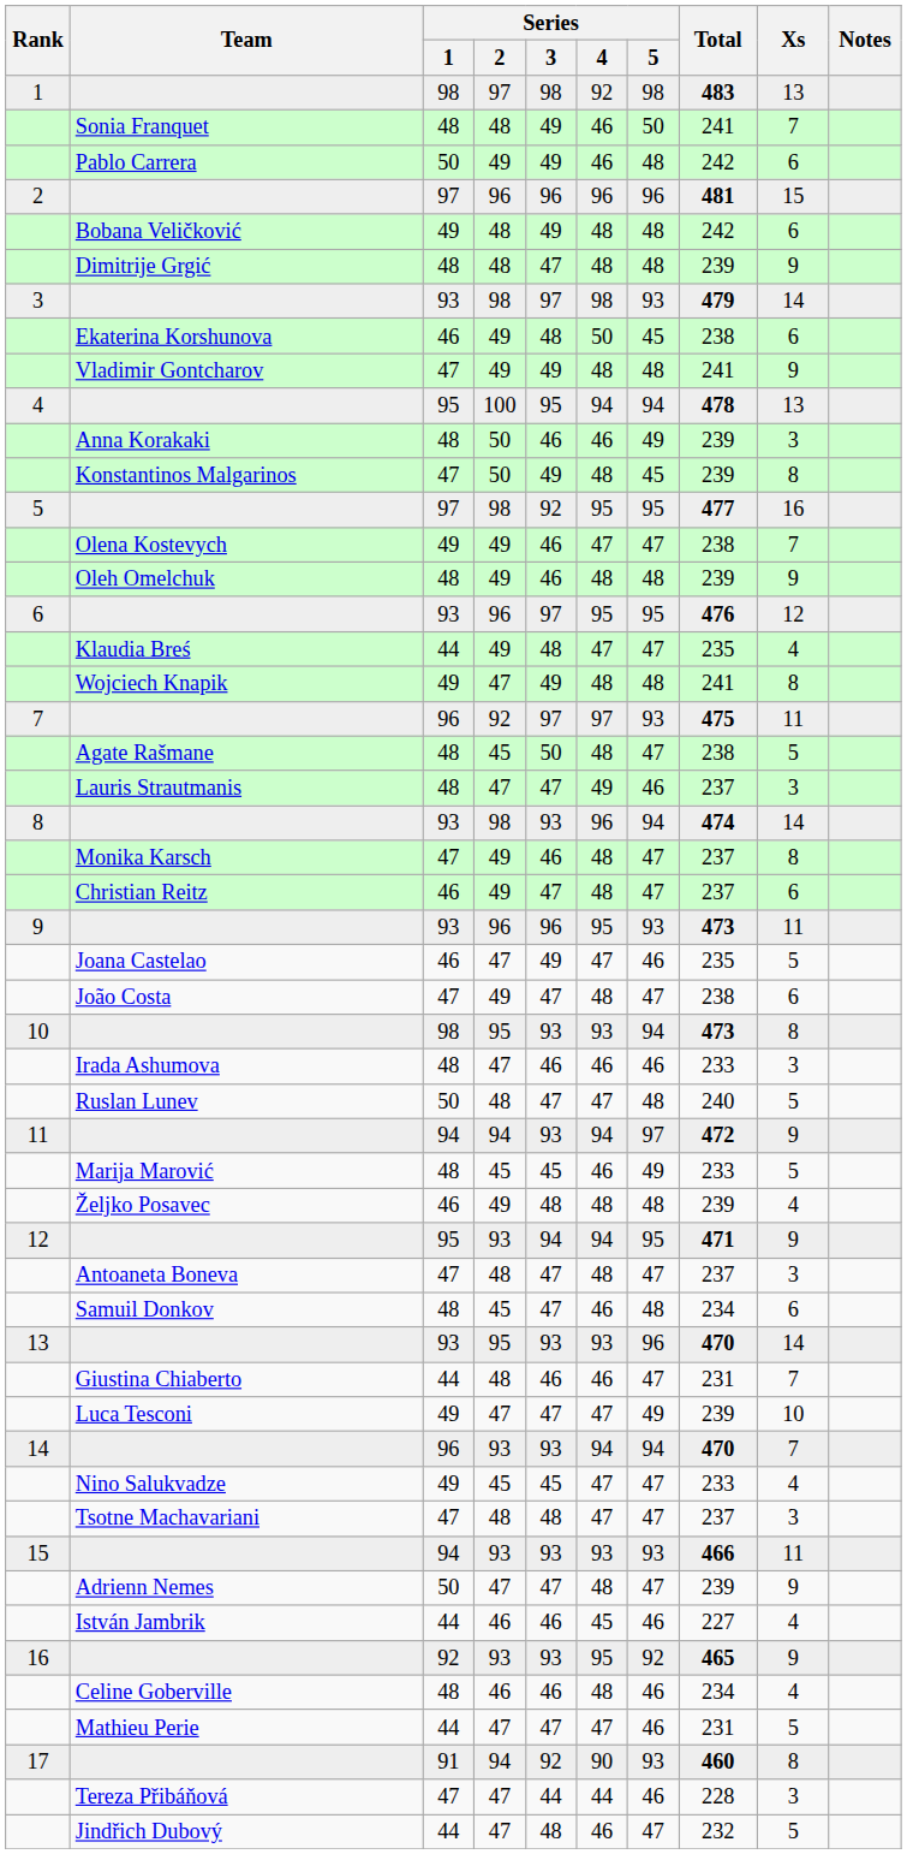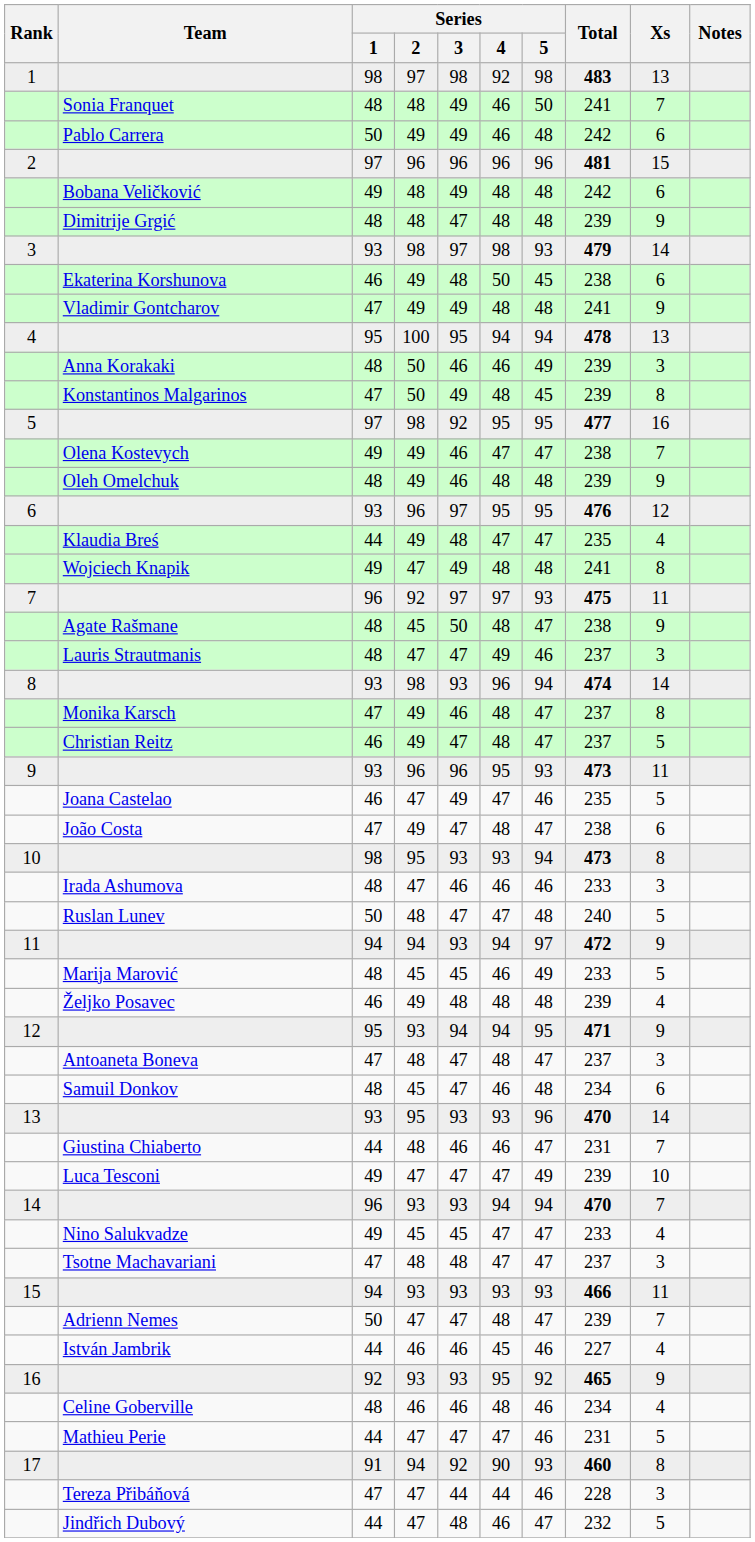Agate Rašmane | Xs: 5 -> 9
Christian Reitz | Xs: 6 -> 5
Adrienn Nemes | Xs: 9 -> 7
